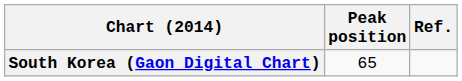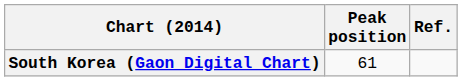South Korea (Gaon Digital Chart) | Peak position: 65 -> 61
